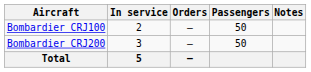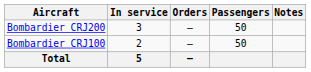rows swapped: Bombardier CRJ100 <-> Bombardier CRJ200
